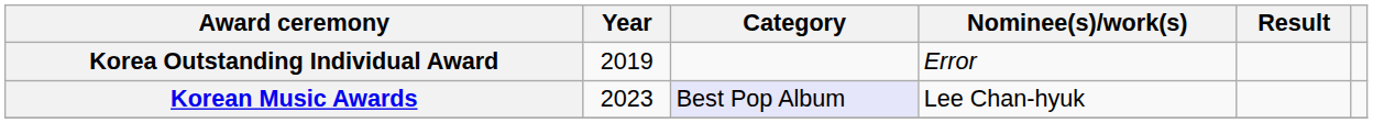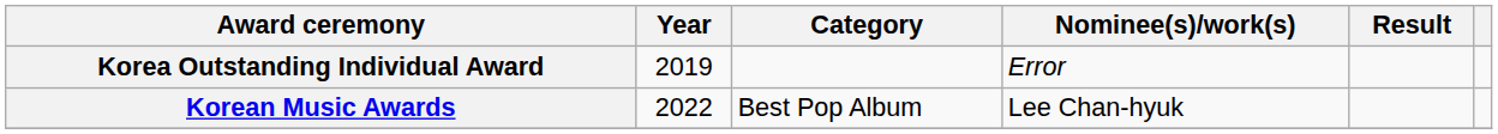Korean Music Awards | Year: 2023 -> 2022
Korean Music Awards | Category: lavender background -> no background
